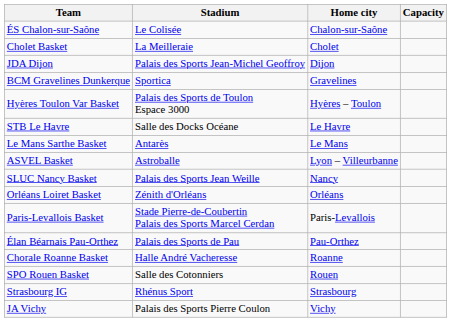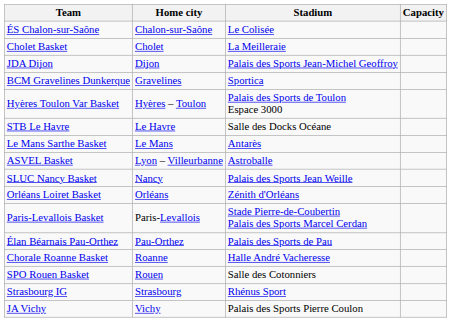columns swapped: Home city <-> Stadium
